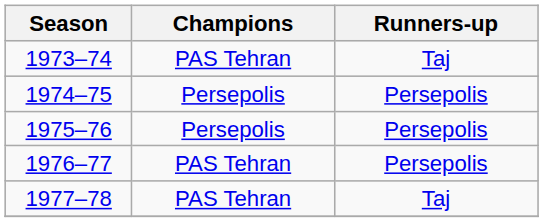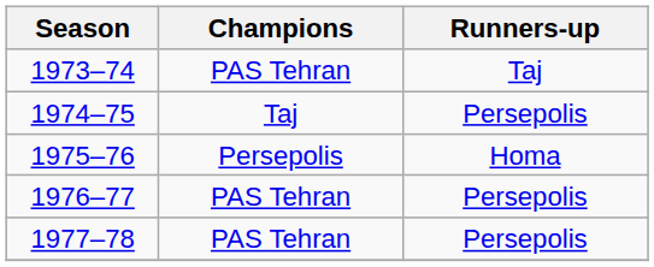1974–75 | Champions: Persepolis -> Taj
1975–76 | Runners-up: Persepolis -> Homa
1977–78 | Runners-up: Taj -> Persepolis
